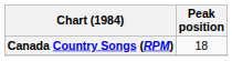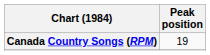Canada Country Songs (RPM) | Peak position: 18 -> 19
